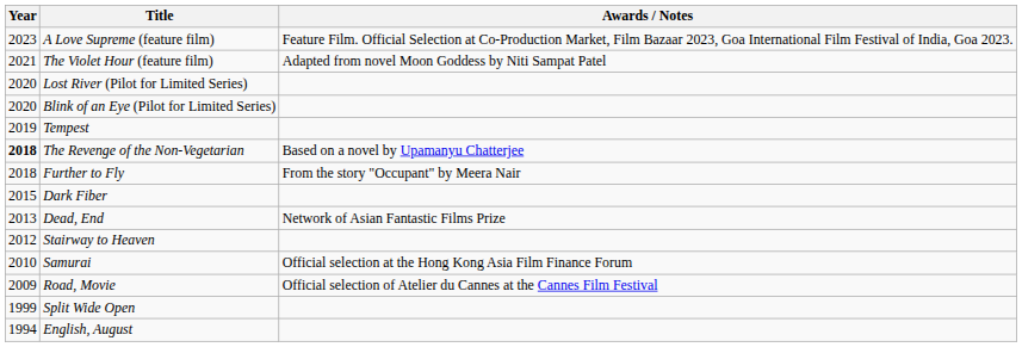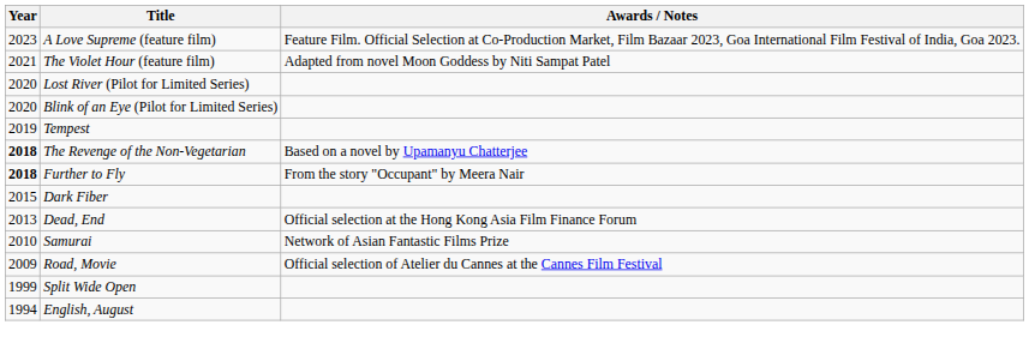Further to Fly | Year: normal -> bold
Dead, End | Awards / Notes: Network of Asian Fantastic Films Prize -> Official selection at the Hong Kong Asia Film Finance Forum
- row: 2012 | Stairway to Heaven
Samurai | Awards / Notes: Official selection at the Hong Kong Asia Film Finance Forum -> Network of Asian Fantastic Films Prize
